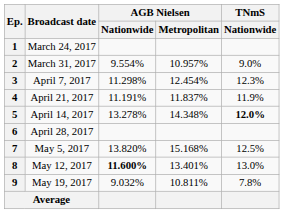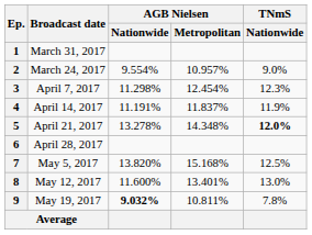1 | Broadcast date: March 24, 2017 -> March 31, 2017
2 | Broadcast date: March 31, 2017 -> March 24, 2017
4 | Broadcast date: April 21, 2017 -> April 14, 2017
5 | Broadcast date: April 14, 2017 -> April 21, 2017
8 | AGB Nielsen / Nationwide: bold -> normal
9 | AGB Nielsen / Nationwide: normal -> bold
